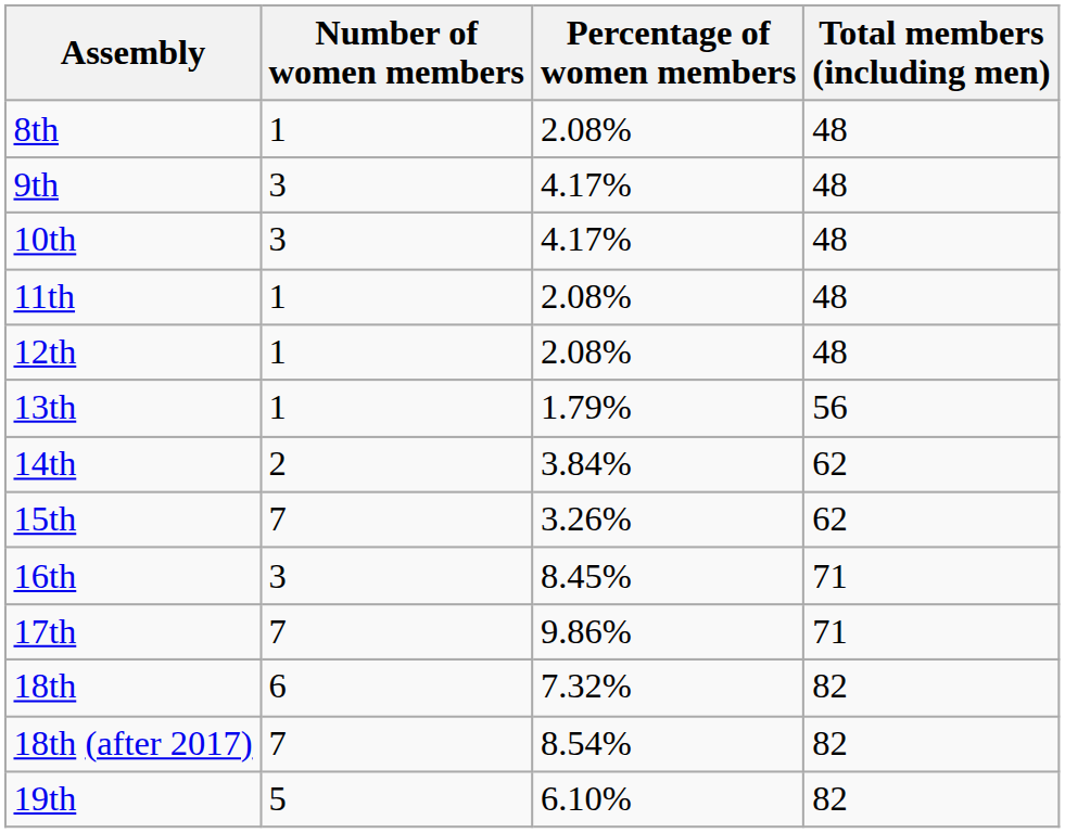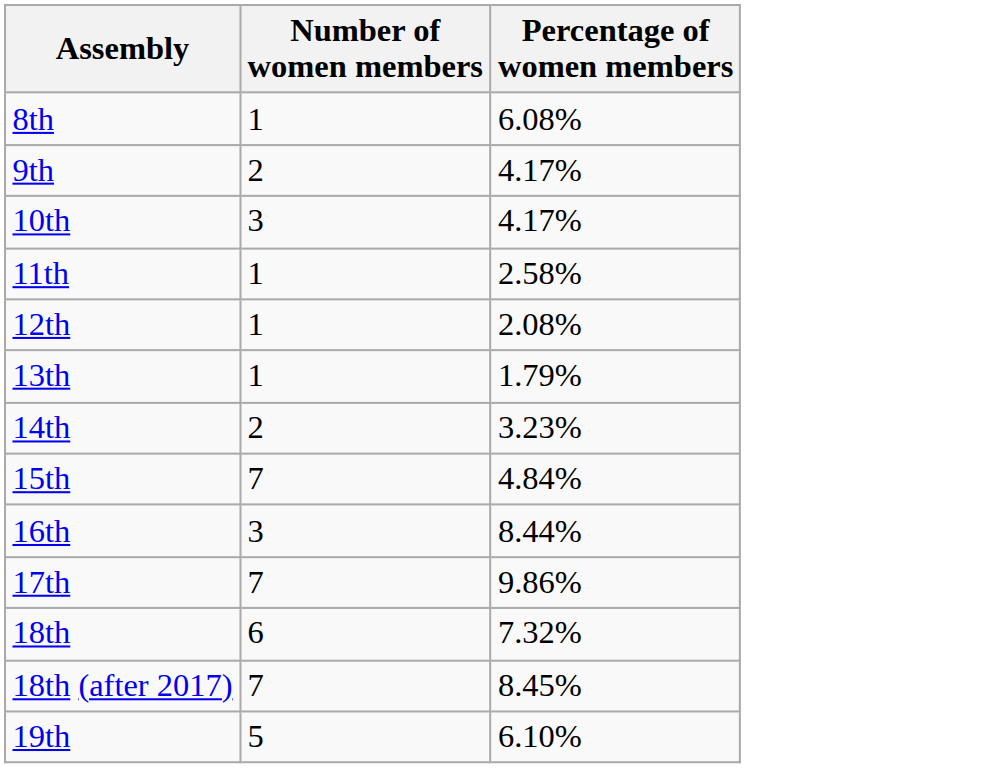- column: Total members (including men) | 48 | 48 | 48 | 48 | 48 | 56 | 62 | 62 | 71 | 71 | 82 | 82 | 82
8th | Percentage of women members: 2.08% -> 6.08%
9th | Number of women members: 3 -> 2
11th | Percentage of women members: 2.08% -> 2.58%
14th | Percentage of women members: 3.84% -> 3.23%
15th | Percentage of women members: 3.26% -> 4.84%
16th | Percentage of women members: 8.45% -> 8.44%
18th (after 2017) | Percentage of women members: 8.54% -> 8.45%
